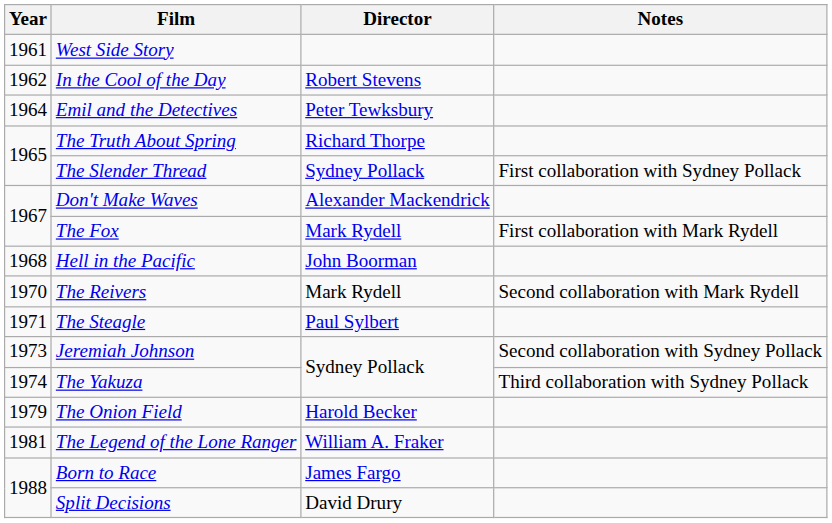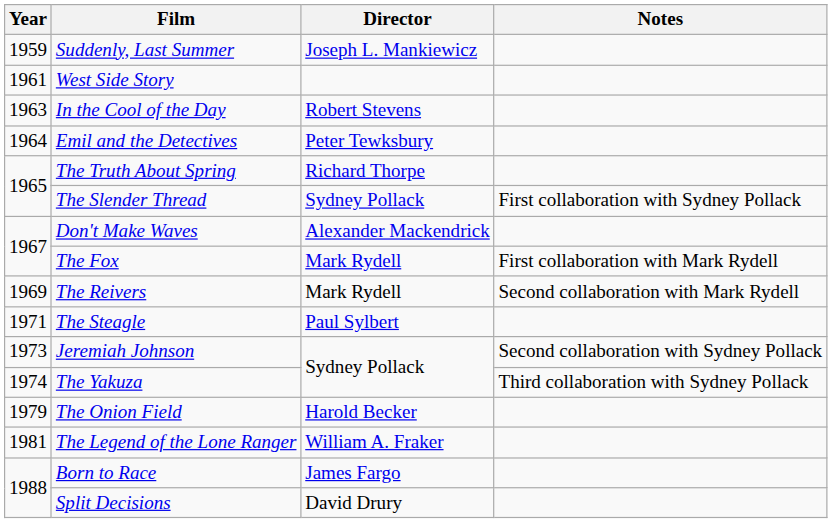+ row: 1959 | Suddenly, Last Summer | Joseph L. Mankiewicz
In the Cool of the Day | Year: 1962 -> 1963
- row: 1968 | Hell in the Pacific | John Boorman
The Reivers | Year: 1970 -> 1969
